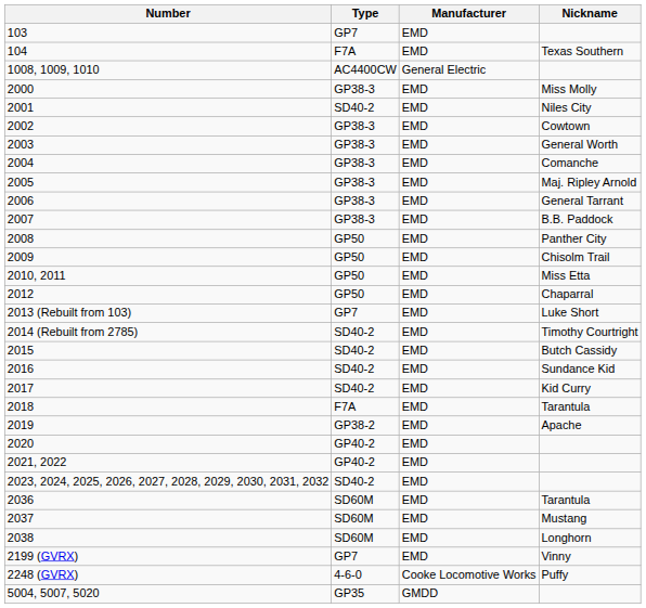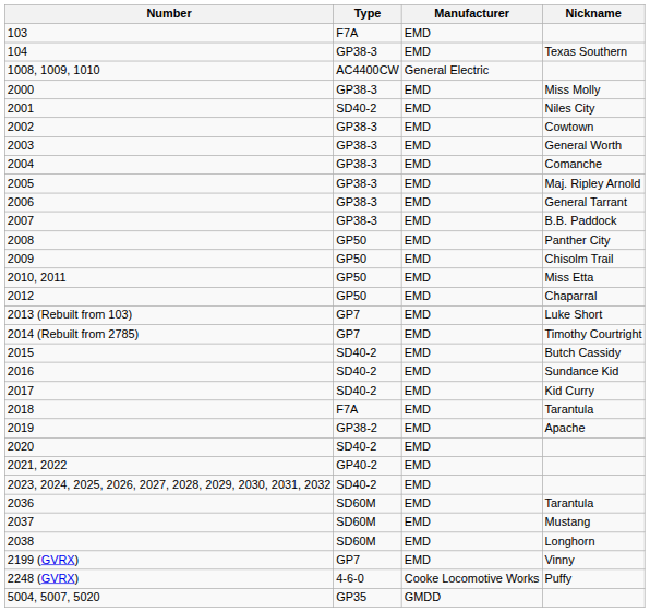103 | Type: GP7 -> F7A
104 | Type: F7A -> GP38-3
2014 (Rebuilt from 2785) | Type: SD40-2 -> GP7
2020 | Type: GP40-2 -> SD40-2
